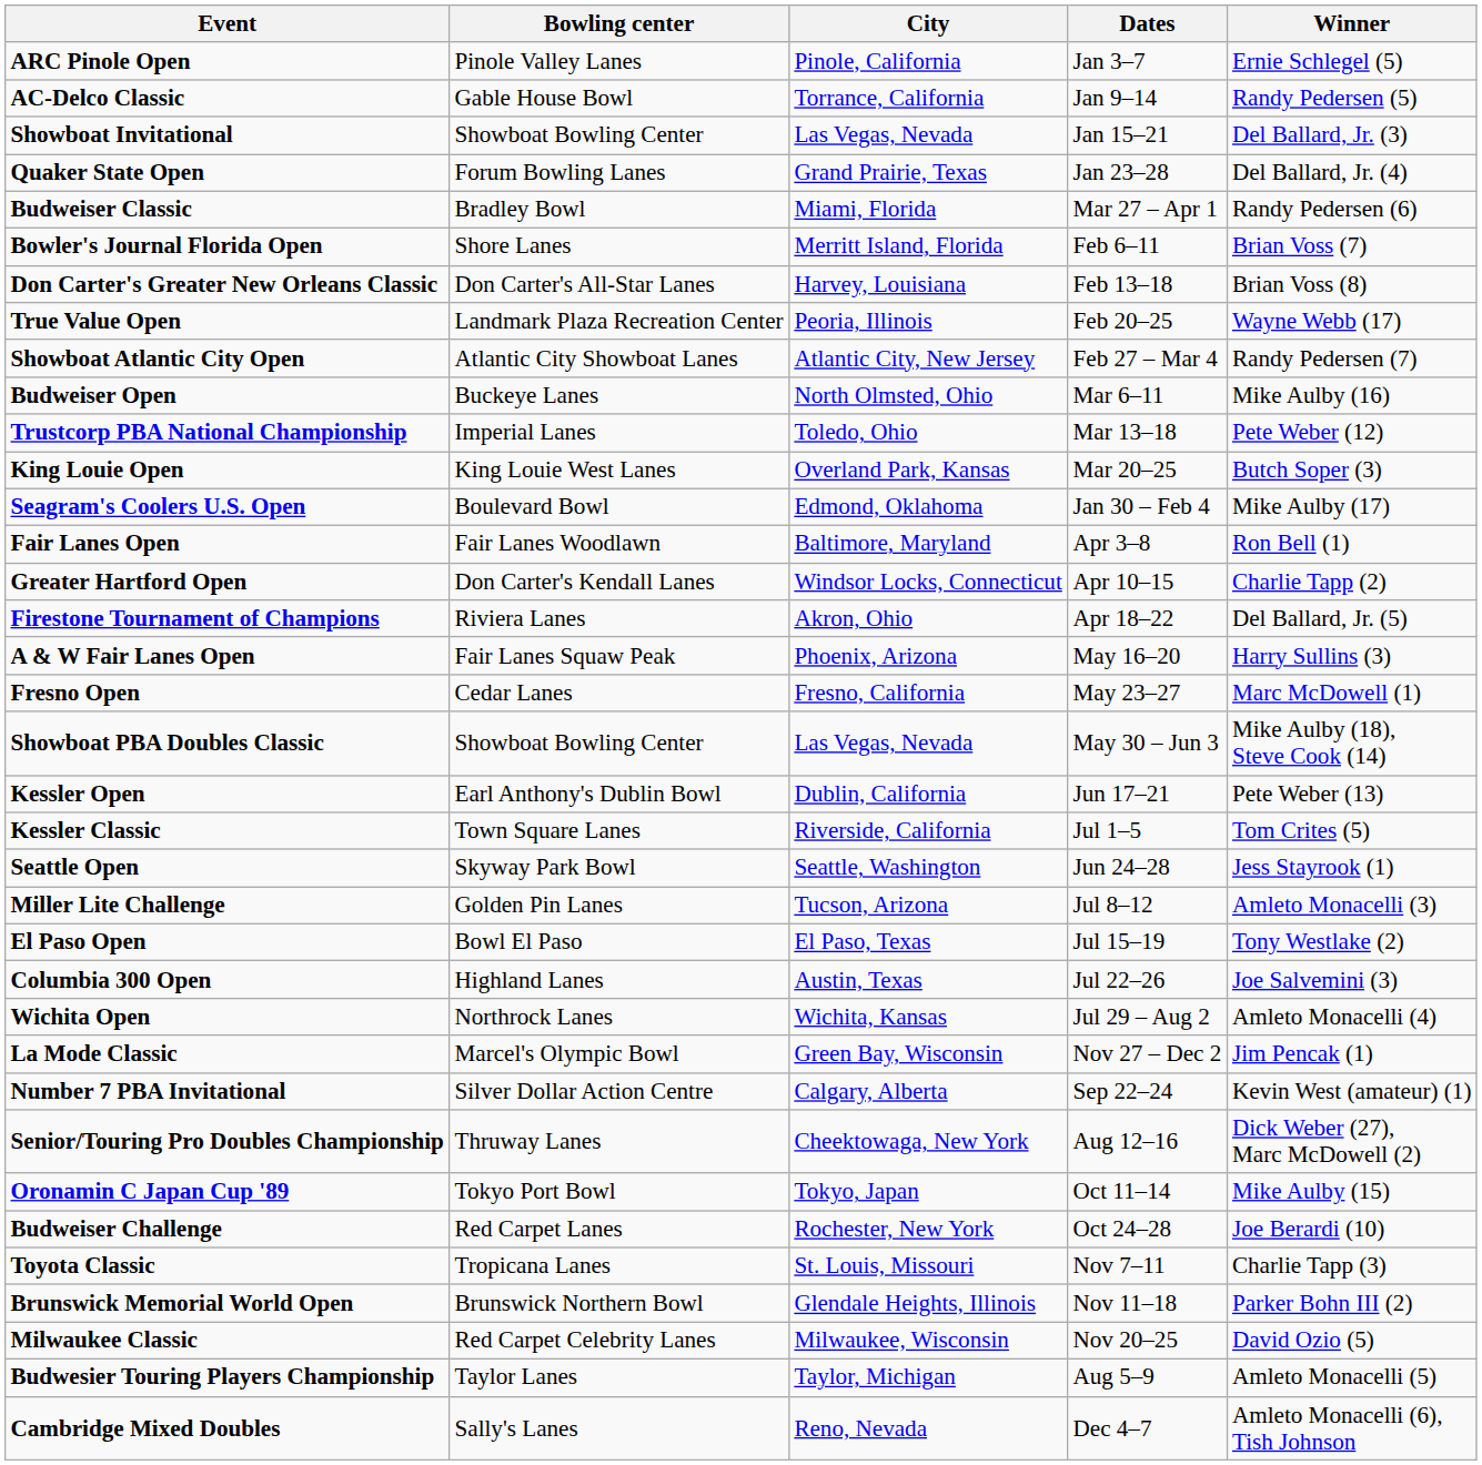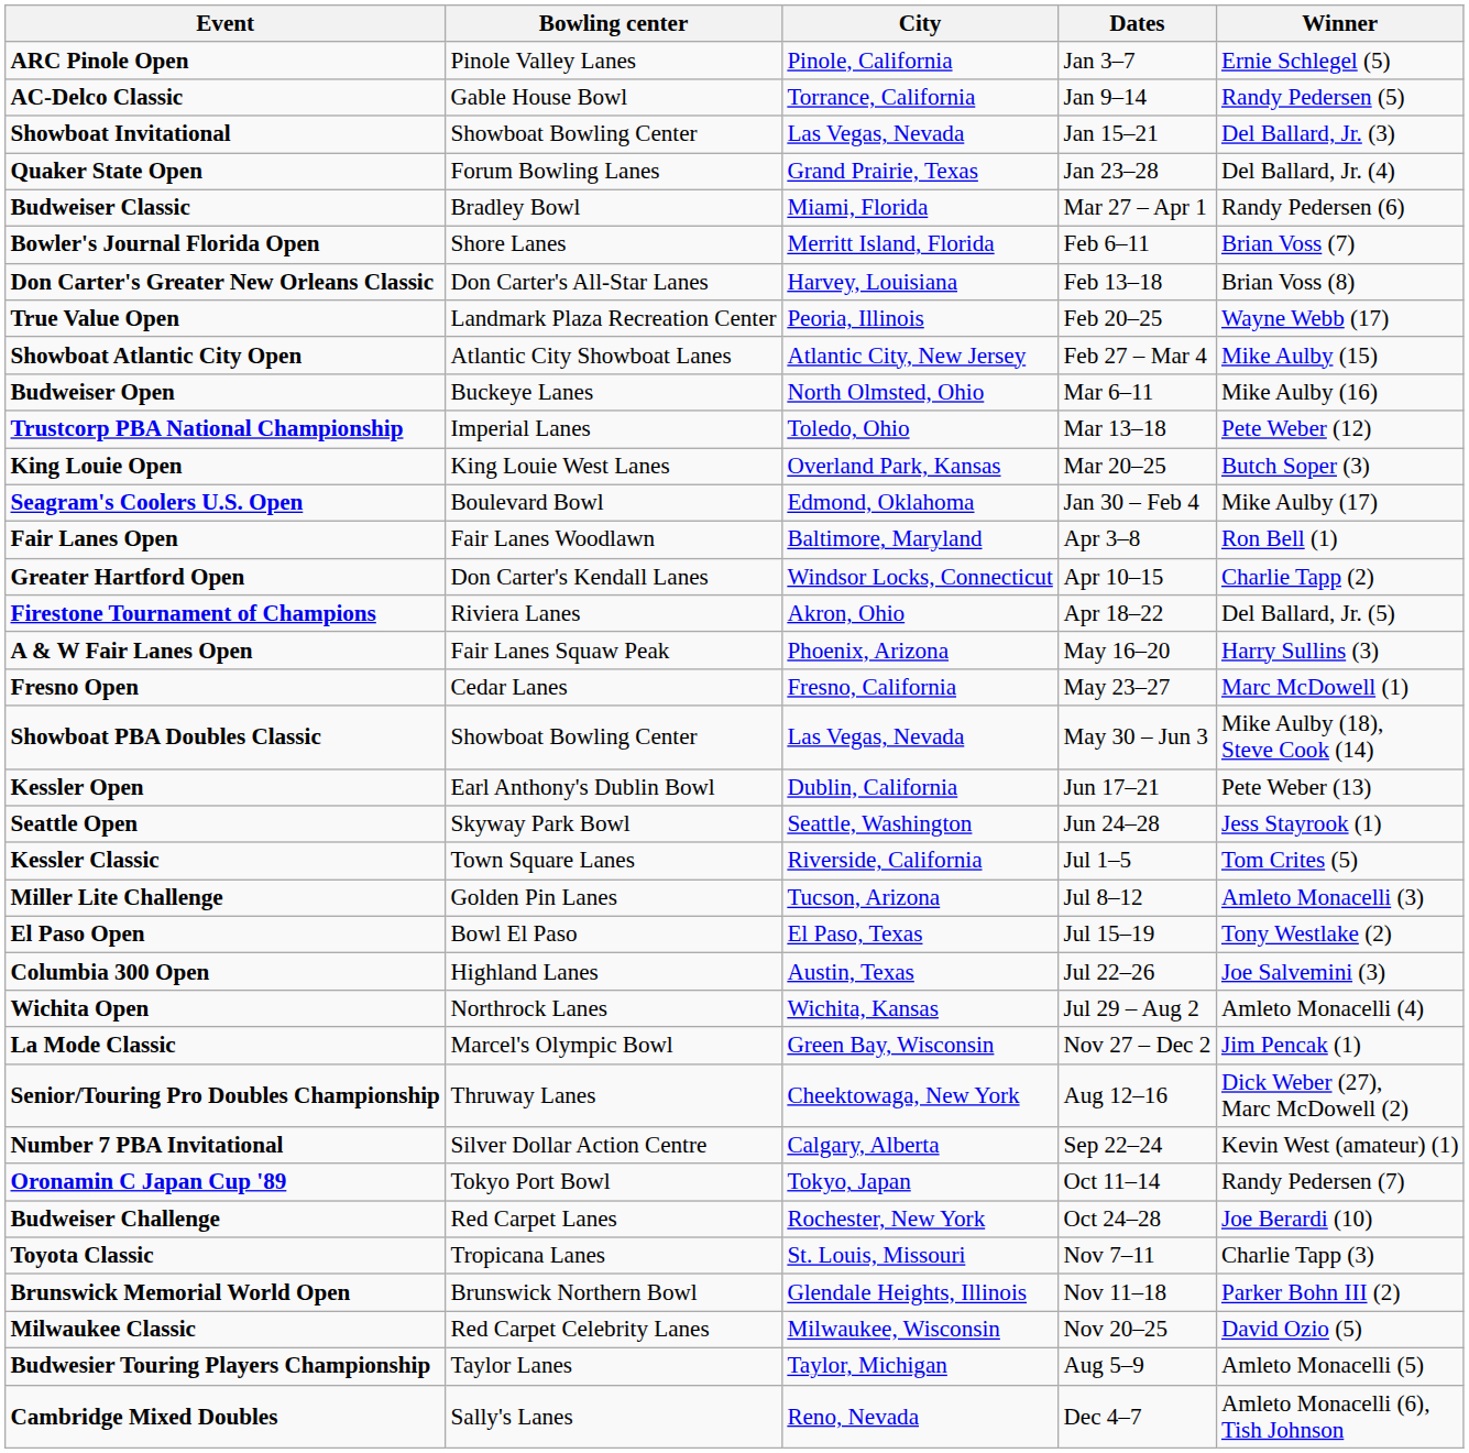Showboat Atlantic City Open | Winner: Randy Pedersen (7) -> Mike Aulby (15)
rows swapped: Seattle Open <-> Kessler Classic
rows swapped: Senior/Touring Pro Doubles Championship <-> Number 7 PBA Invitational
Oronamin C Japan Cup '89 | Winner: Mike Aulby (15) -> Randy Pedersen (7)
